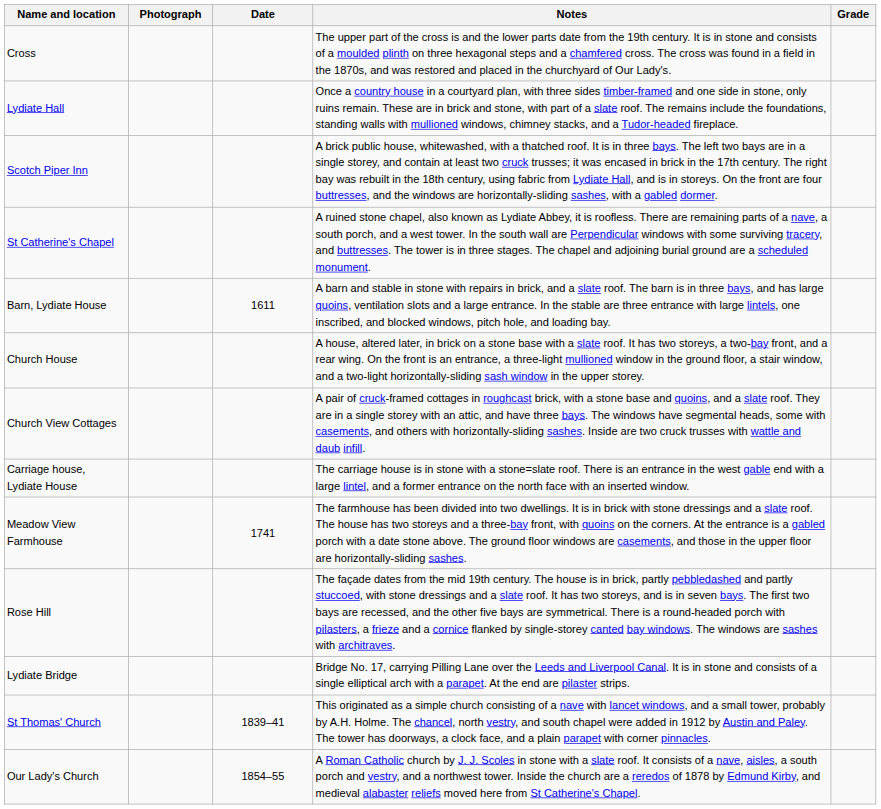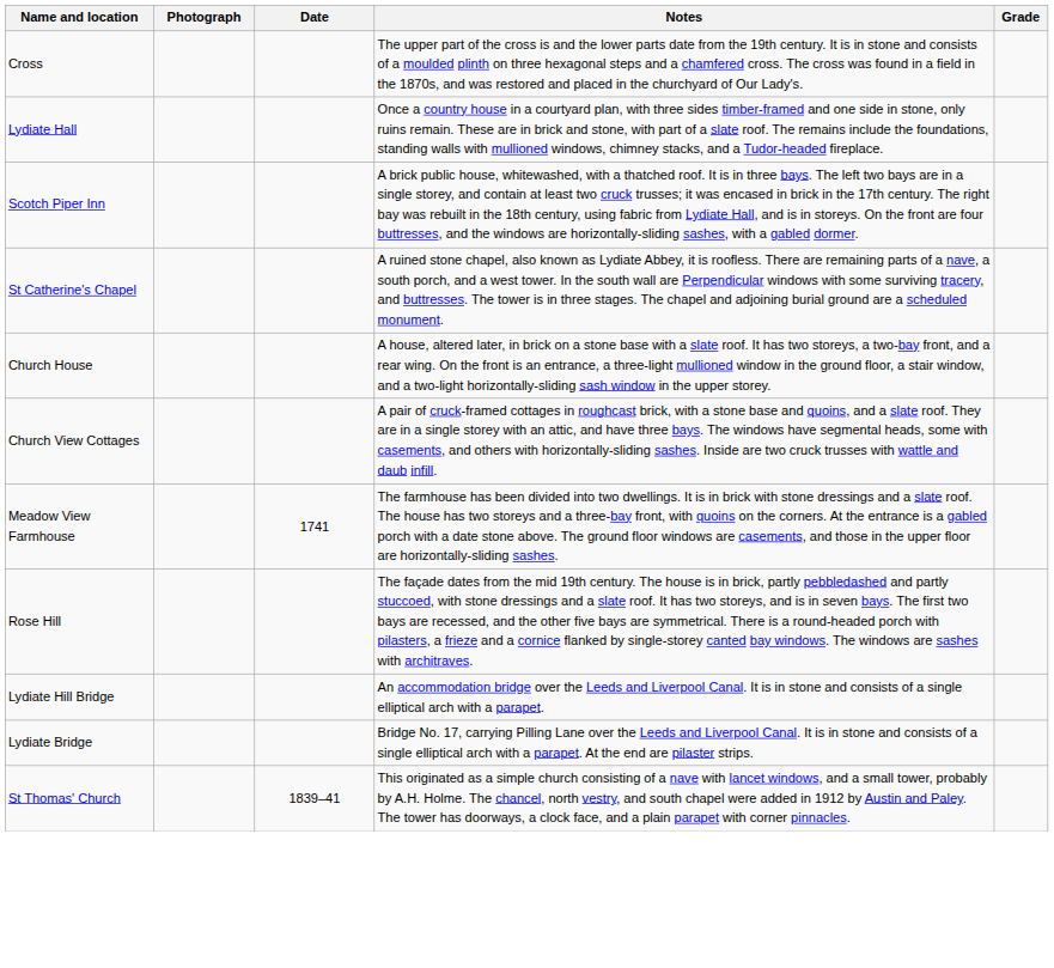- row: Barn, Lydiate House | 1611 | A barn and stable in stone with repairs in brick, and a slate roof. The barn is in three bays, and has large quoins, ventilation slots and a large entrance. In the stable are three entrance with large lintels, one inscribed, and blocked windows, pitch hole, and loading bay.
- row: Carriage house, Lydiate House | The carriage house is in stone with a stone=slate roof. There is an entrance in the west gable end with a large lintel, and a former entrance on the north face with an inserted window.
+ row: Lydiate Hill Bridge | An accommodation bridge over the Leeds and Liverpool Canal. It is in stone and consists of a single elliptical arch with a parapet.
- row: Our Lady's Church | 1854–55 | A Roman Catholic church by J. J. Scoles in stone with a slate roof. It consists of a nave, aisles, a south porch and vestry, and a northwest tower. Inside the church are a reredos of 1878 by Edmund Kirby, and medieval alabaster reliefs moved here from St Catherine's Chapel.
